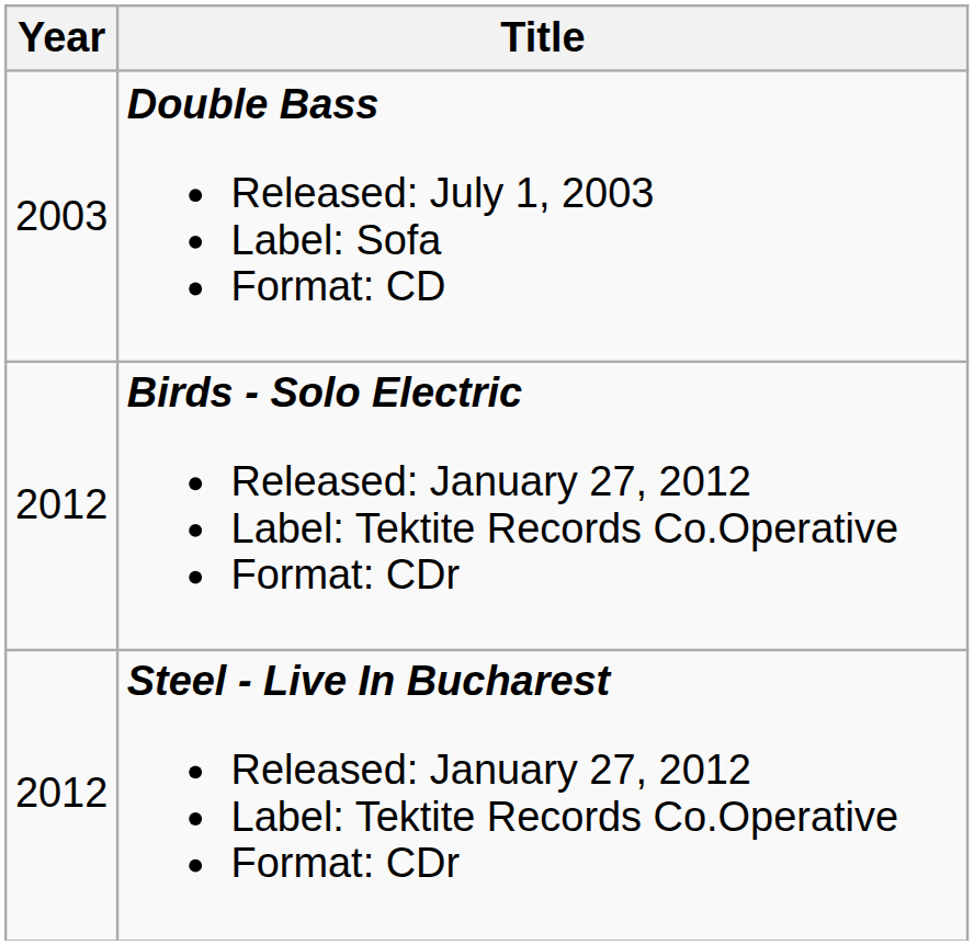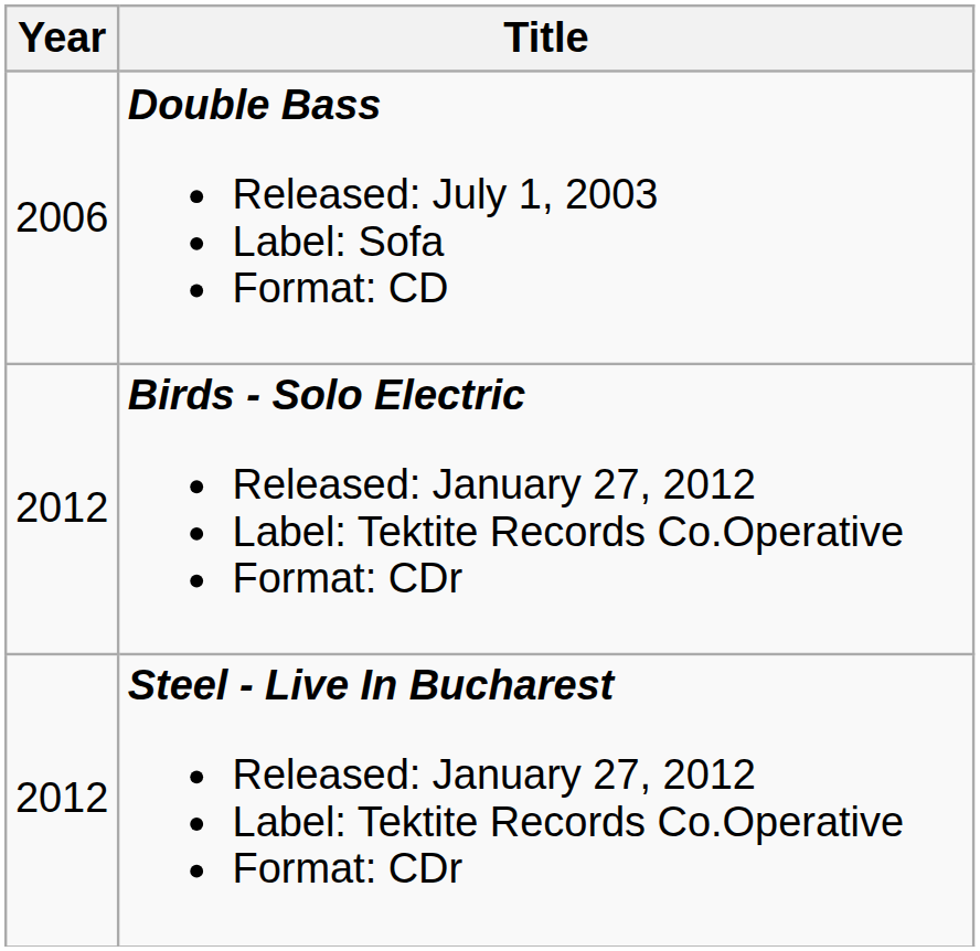Double Bass Released: July 1, 2003 Label: Sofa Format: CD | Year: 2003 -> 2006
